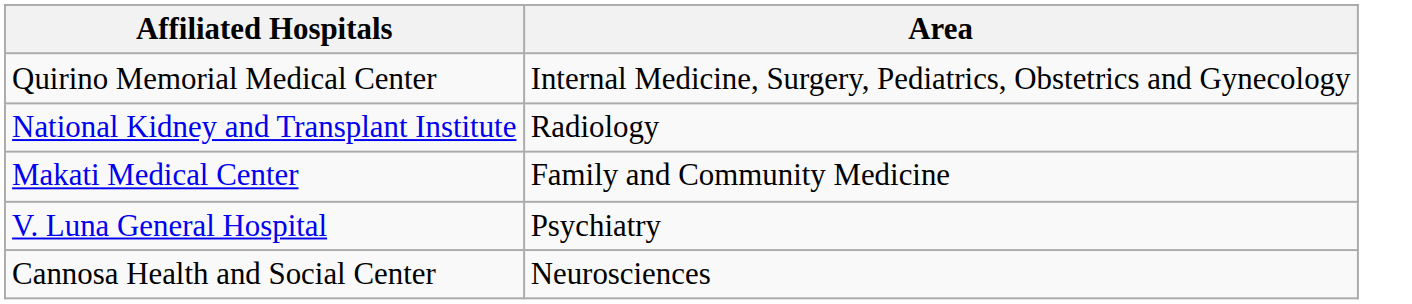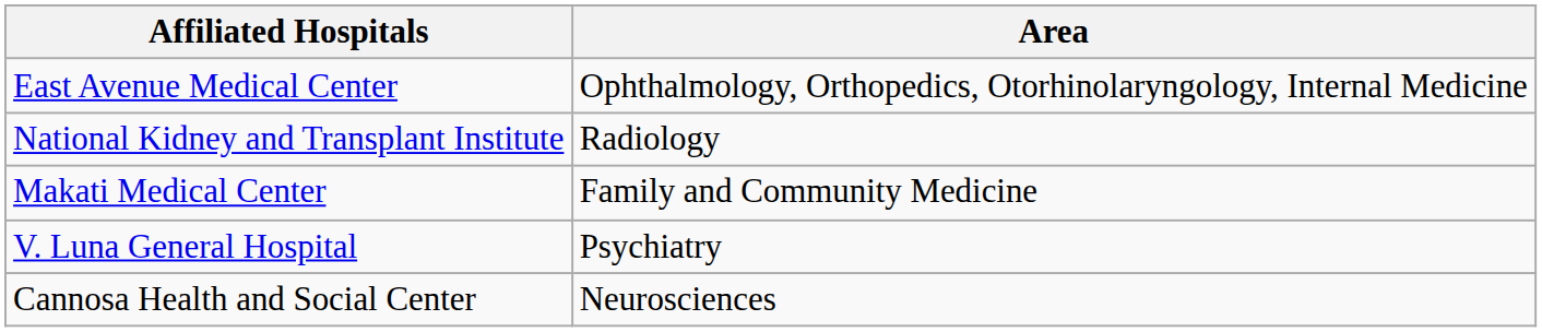- row: Quirino Memorial Medical Center | Internal Medicine, Surgery, Pediatrics, Obstetrics and Gynecology
+ row: East Avenue Medical Center | Ophthalmology, Orthopedics, Otorhinolaryngology, Internal Medicine
